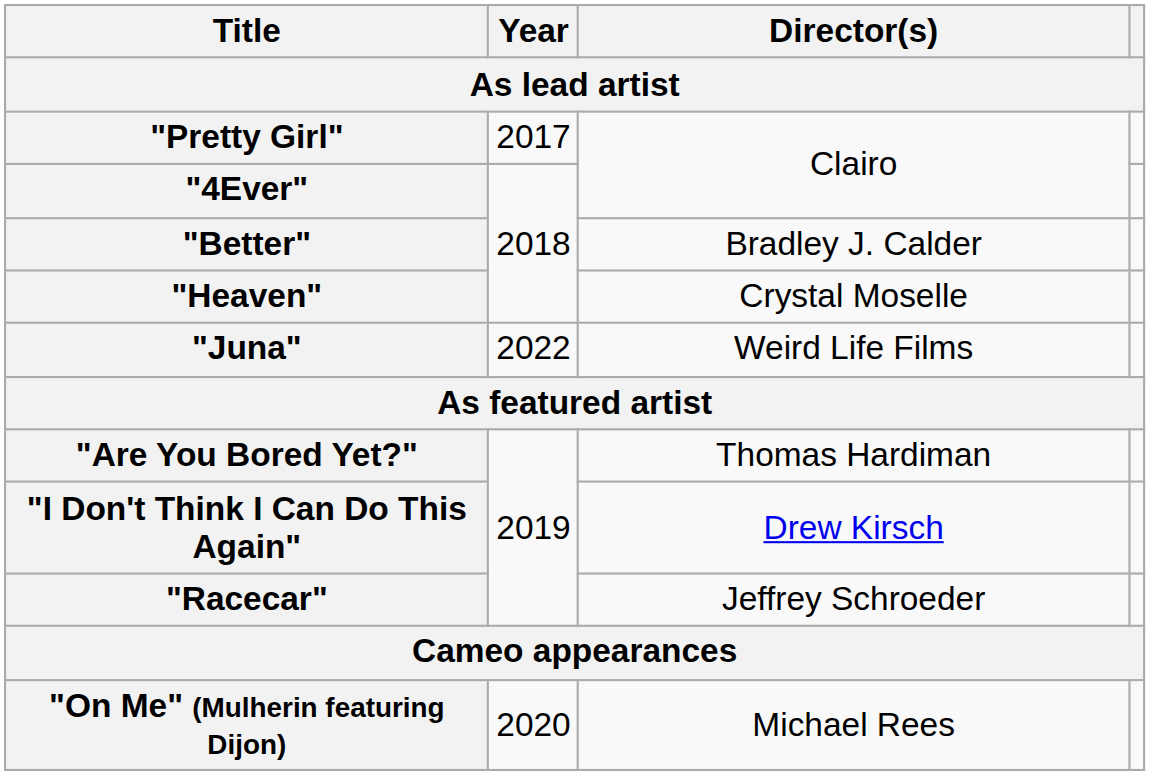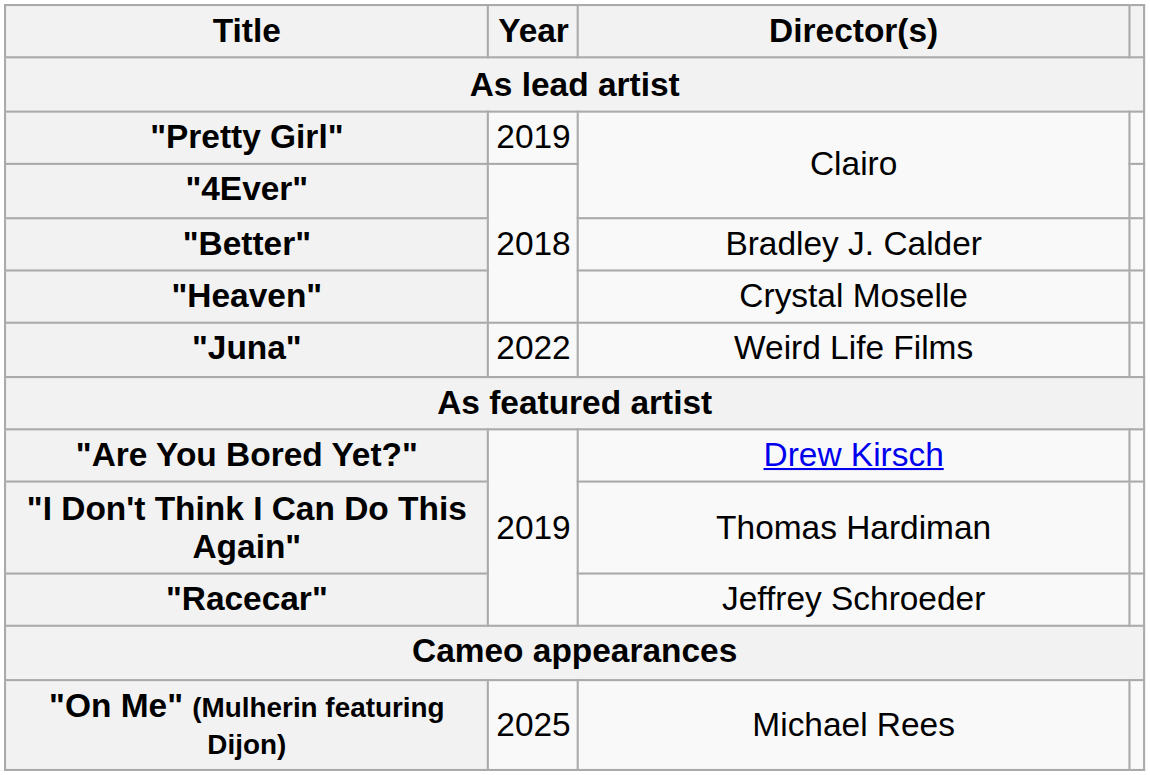"Pretty Girl" | Year: 2017 -> 2019
"Are You Bored Yet?" | Director(s): Thomas Hardiman -> Drew Kirsch
"I Don't Think I Can Do This Again" | Director(s): Drew Kirsch -> Thomas Hardiman
"On Me" (Mulherin featuring Dijon) | Year: 2020 -> 2025
